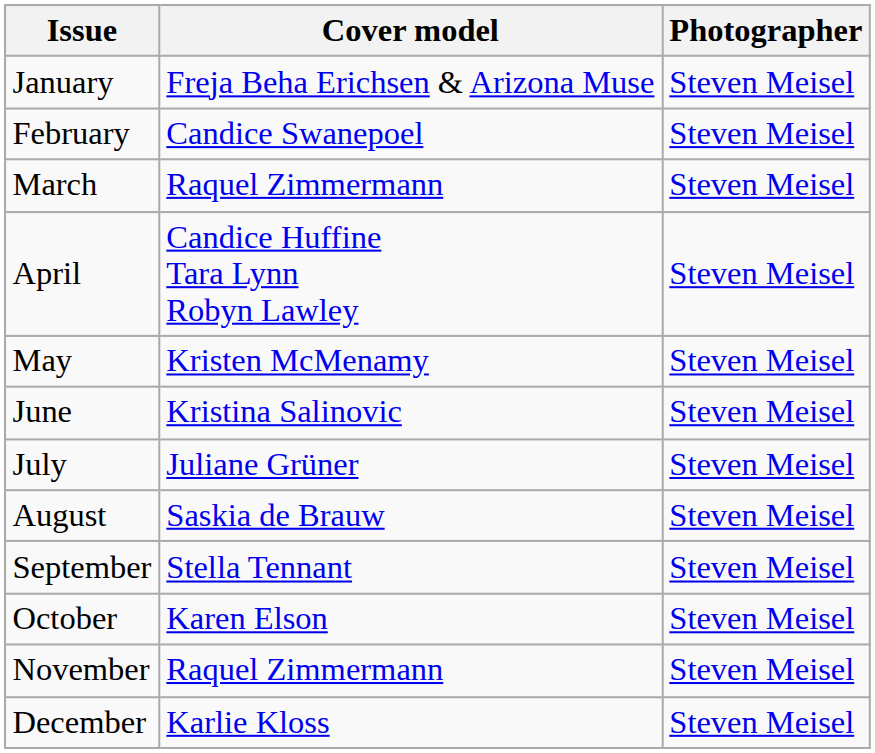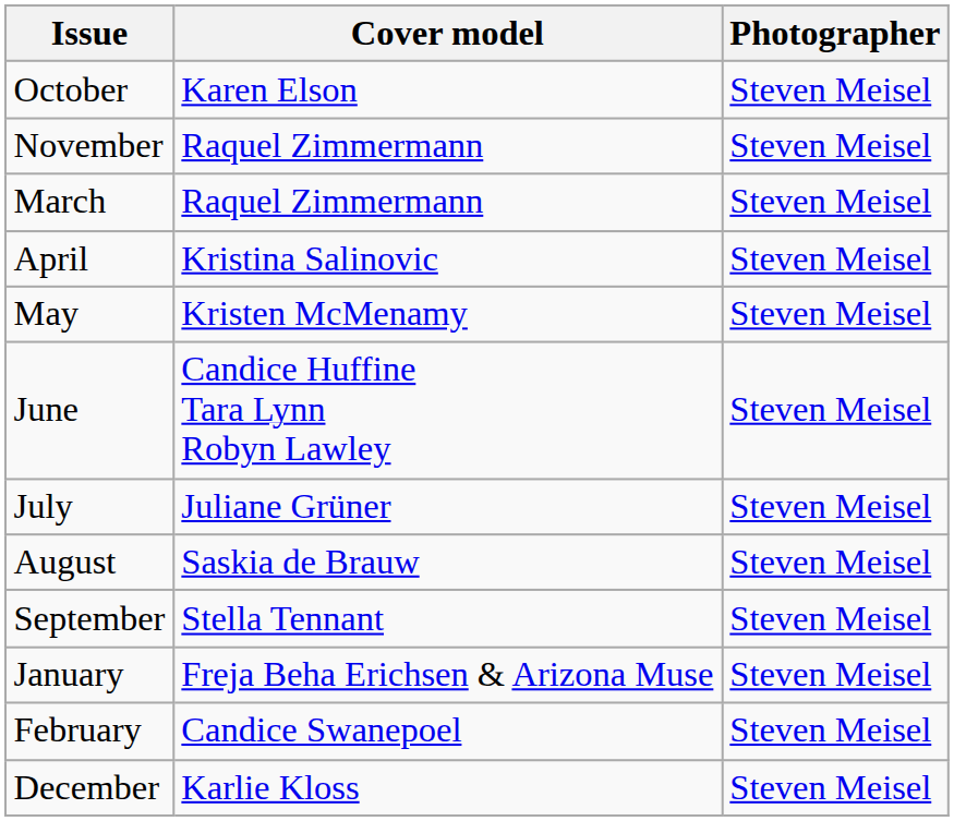rows swapped: January <-> October
rows swapped: February <-> November
April | Cover model: Candice Huffine Tara Lynn Robyn Lawley -> Kristina Salinovic
June | Cover model: Kristina Salinovic -> Candice Huffine Tara Lynn Robyn Lawley
